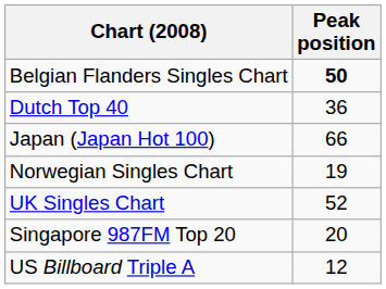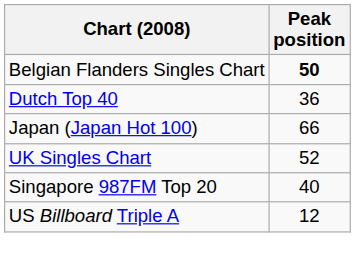- row: Norwegian Singles Chart | 19
Singapore 987FM Top 20 | Peak position: 20 -> 40
